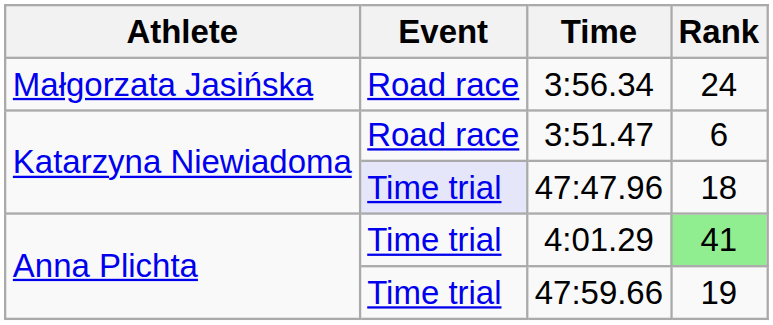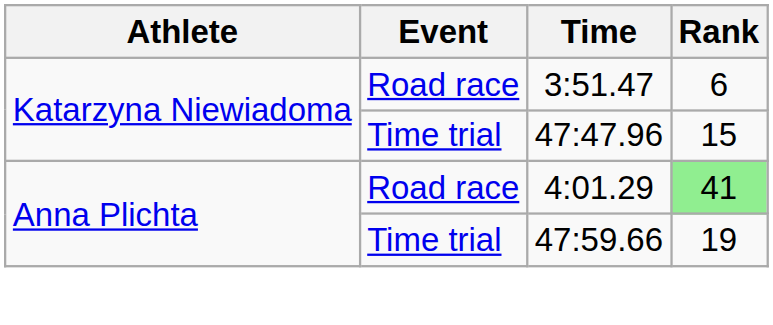- row: Małgorzata Jasińska | Road race | 3:56.34 | 24
47:47.96 | Event: lavender background -> no background
47:47.96 | Rank: 18 -> 15
4:01.29 | Event: Time trial -> Road race
